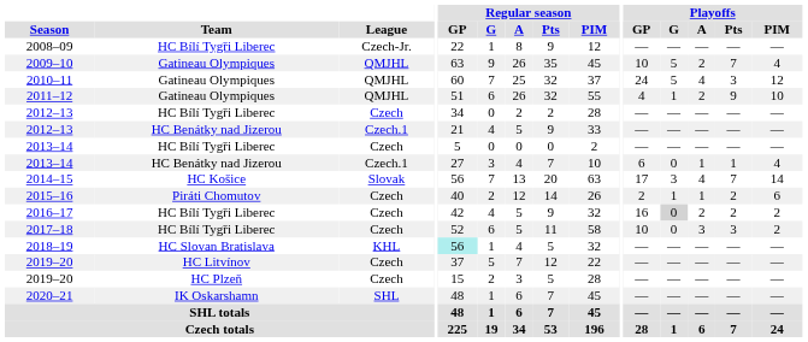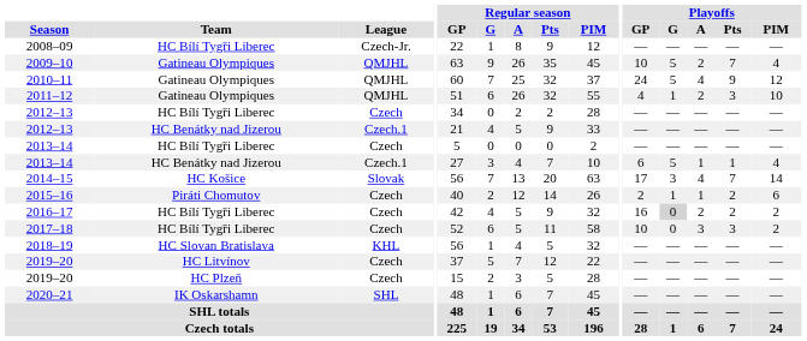2010–11 | Playoffs / Pts: 3 -> 9
2011–12 | Playoffs / Pts: 9 -> 3
2013–14 / HC Benátky nad Jizerou | Playoffs / G: 0 -> 5
2018–19 | Regular season / GP: paleturquoise background -> no background
